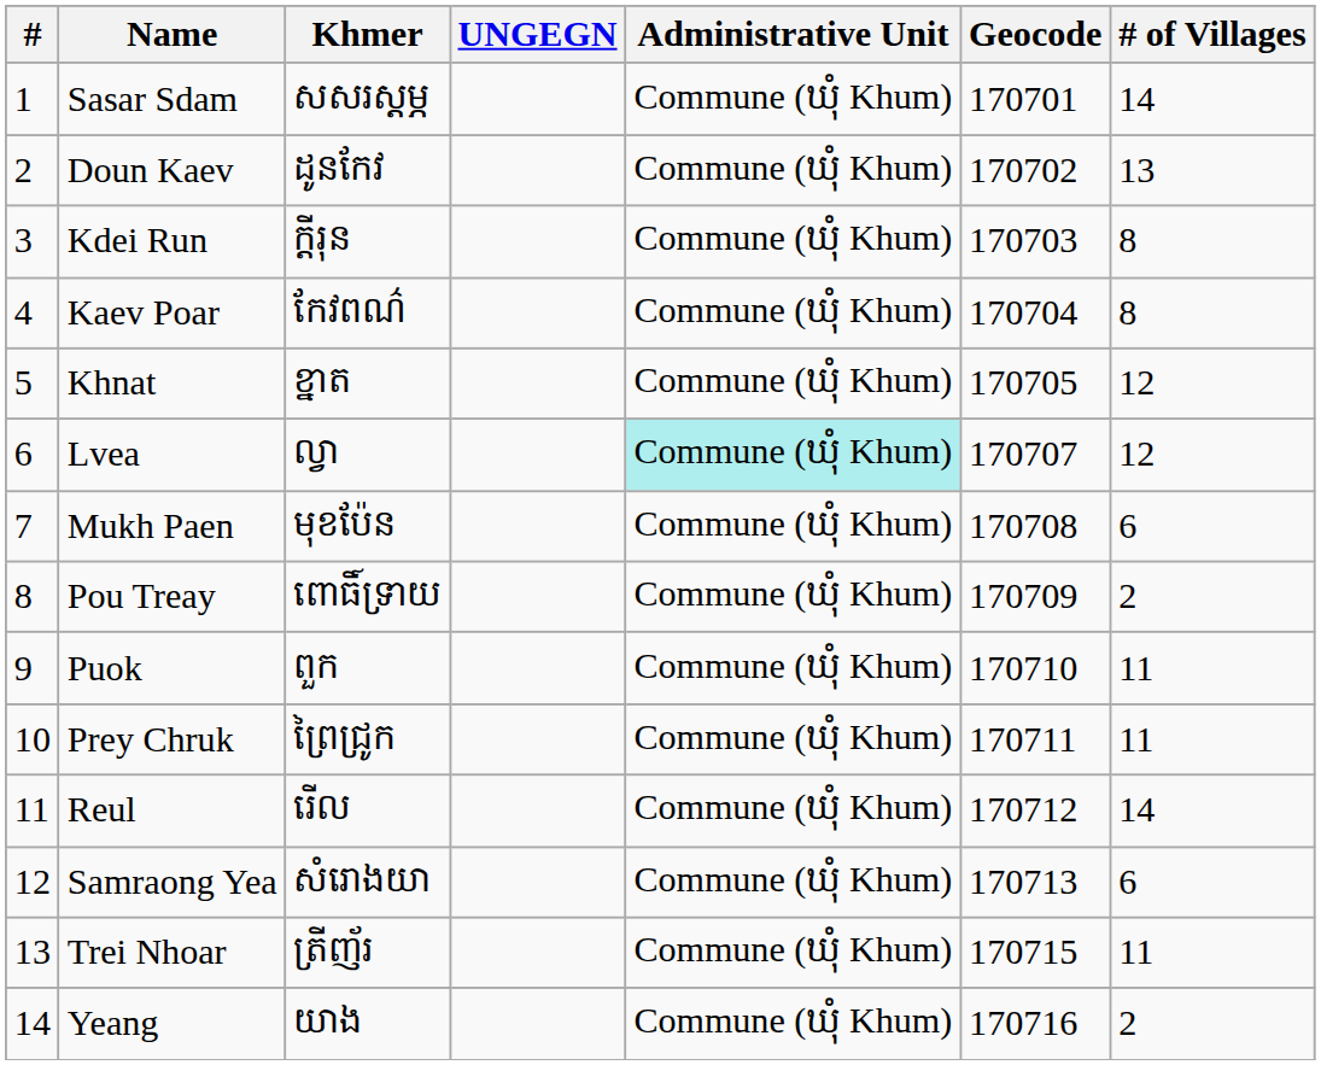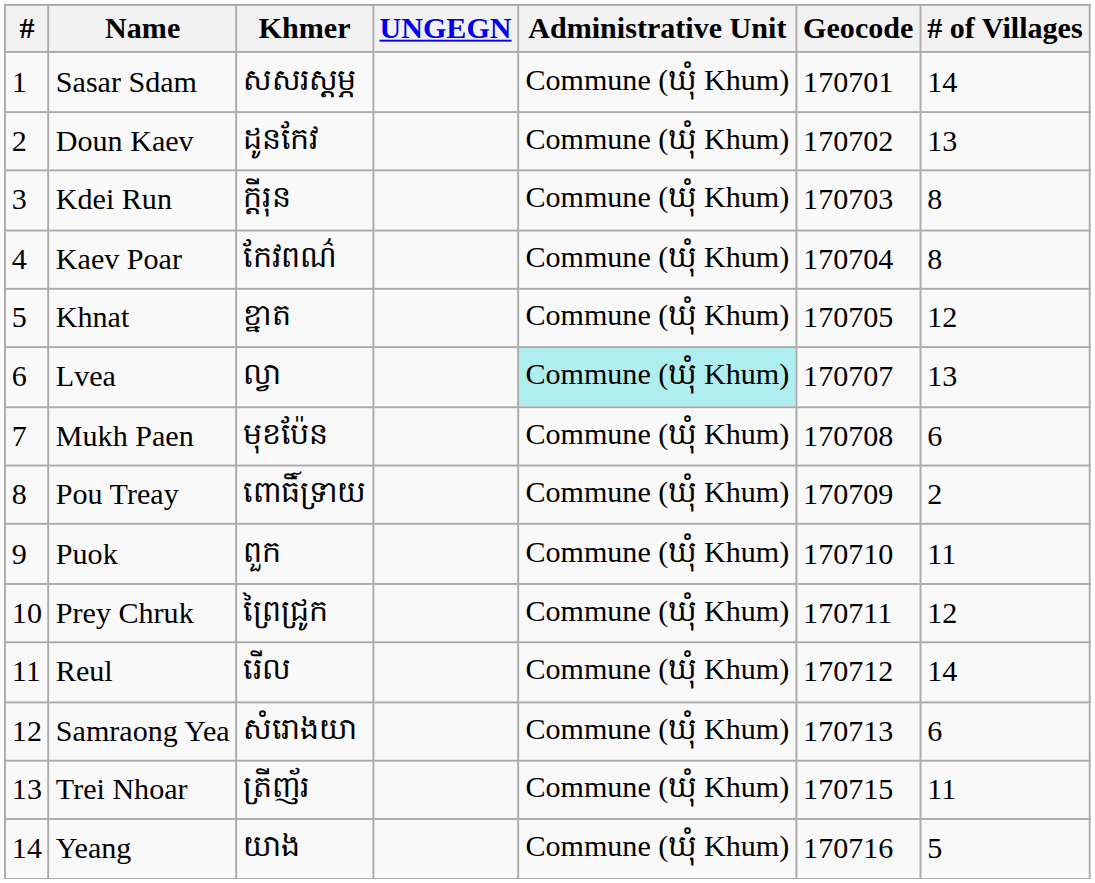Lvea | # of Villages: 12 -> 13
Prey Chruk | # of Villages: 11 -> 12
Yeang | # of Villages: 2 -> 5
